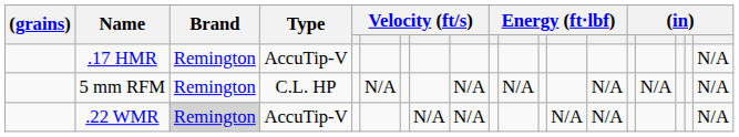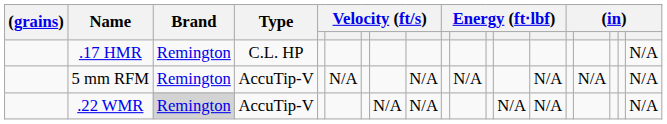.17 HMR | Type: AccuTip-V -> C.L. HP
5 mm RFM | Type: C.L. HP -> AccuTip-V
